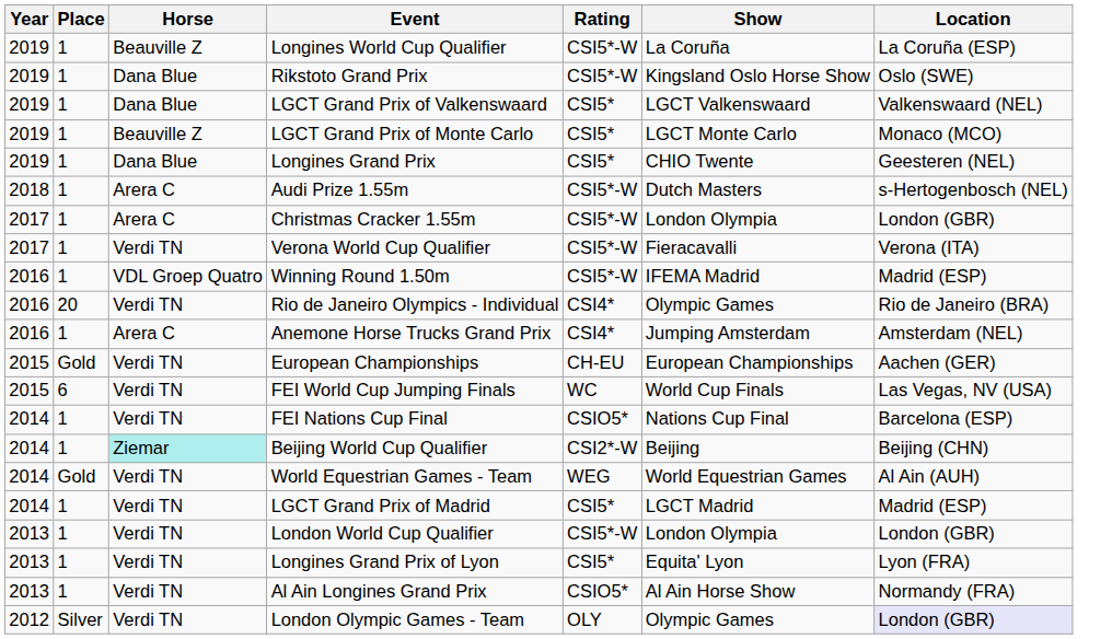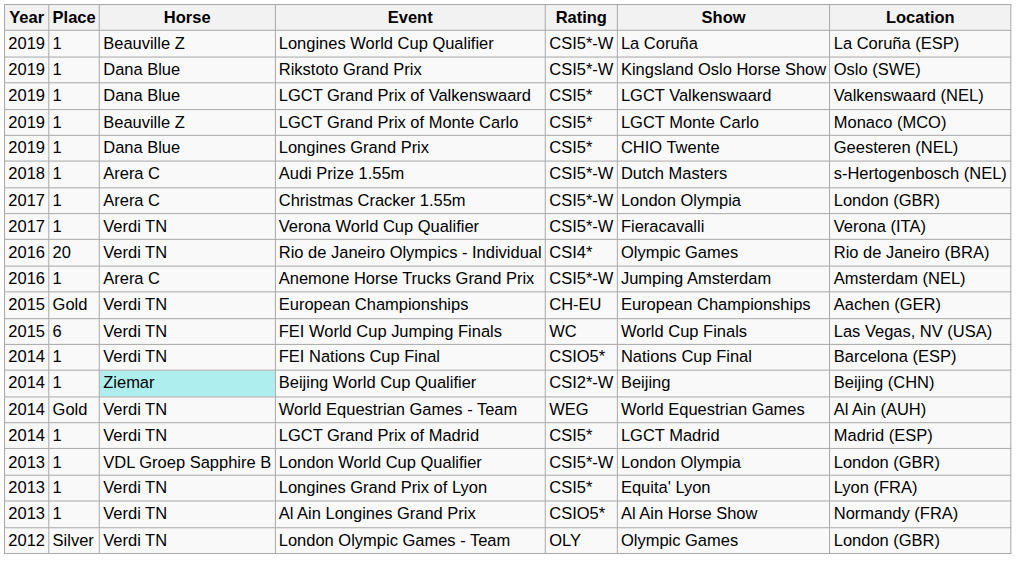- row: 2016 | 1 | VDL Groep Quatro | Winning Round 1.50m | CSI5*-W | IFEMA Madrid | Madrid (ESP)
Anemone Horse Trucks Grand Prix | Rating: CSI4* -> CSI5*-W
London World Cup Qualifier | Horse: Verdi TN -> VDL Groep Sapphire B
London Olympic Games - Team | Location: lavender background -> no background
